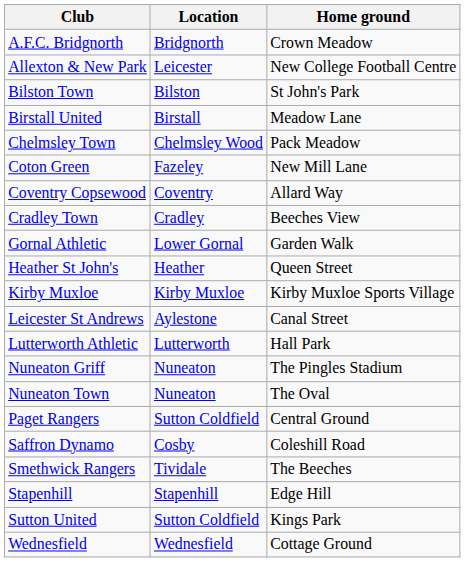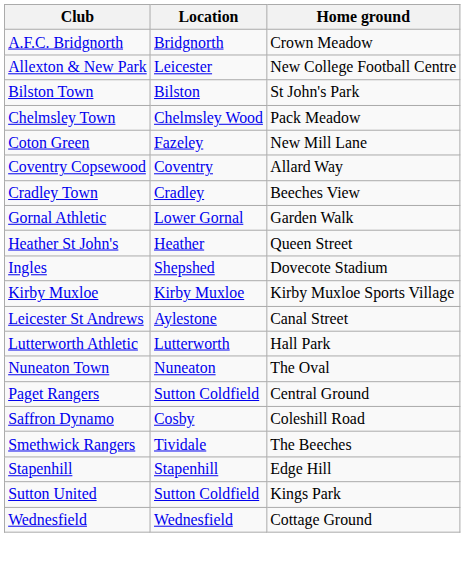- row: Birstall United | Birstall | Meadow Lane
+ row: Ingles | Shepshed | Dovecote Stadium
- row: Nuneaton Griff | Nuneaton | The Pingles Stadium
